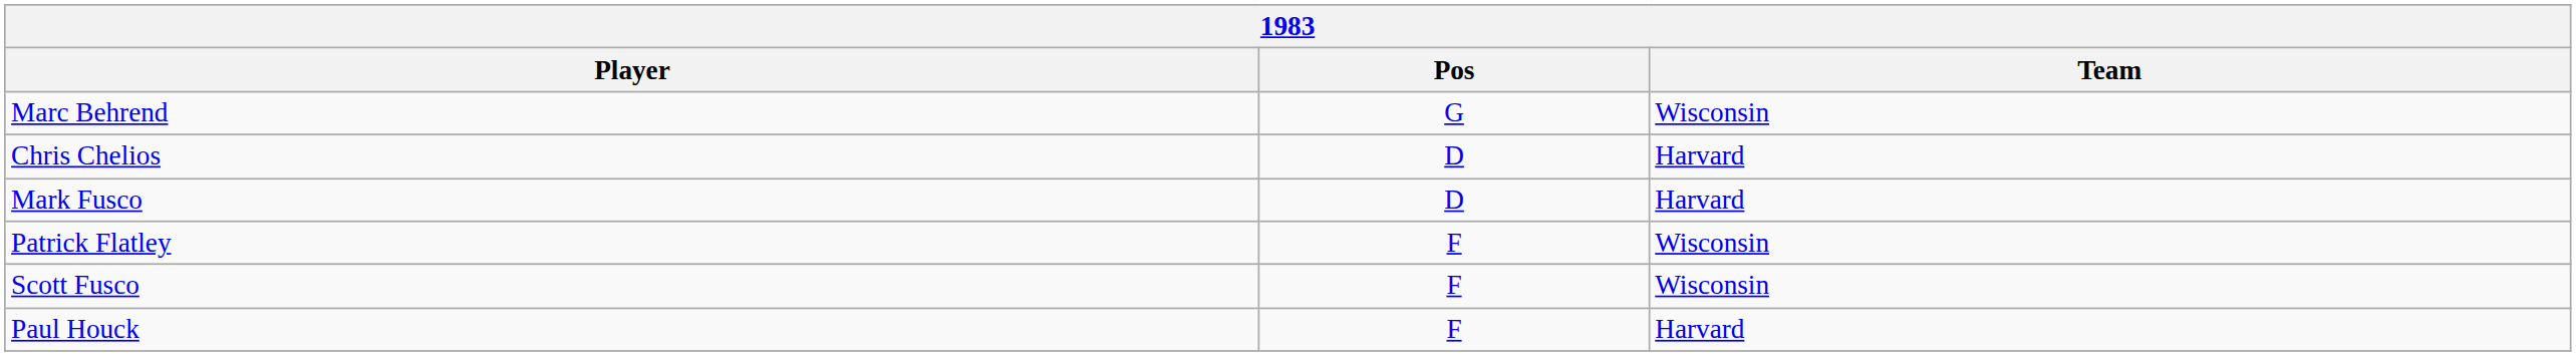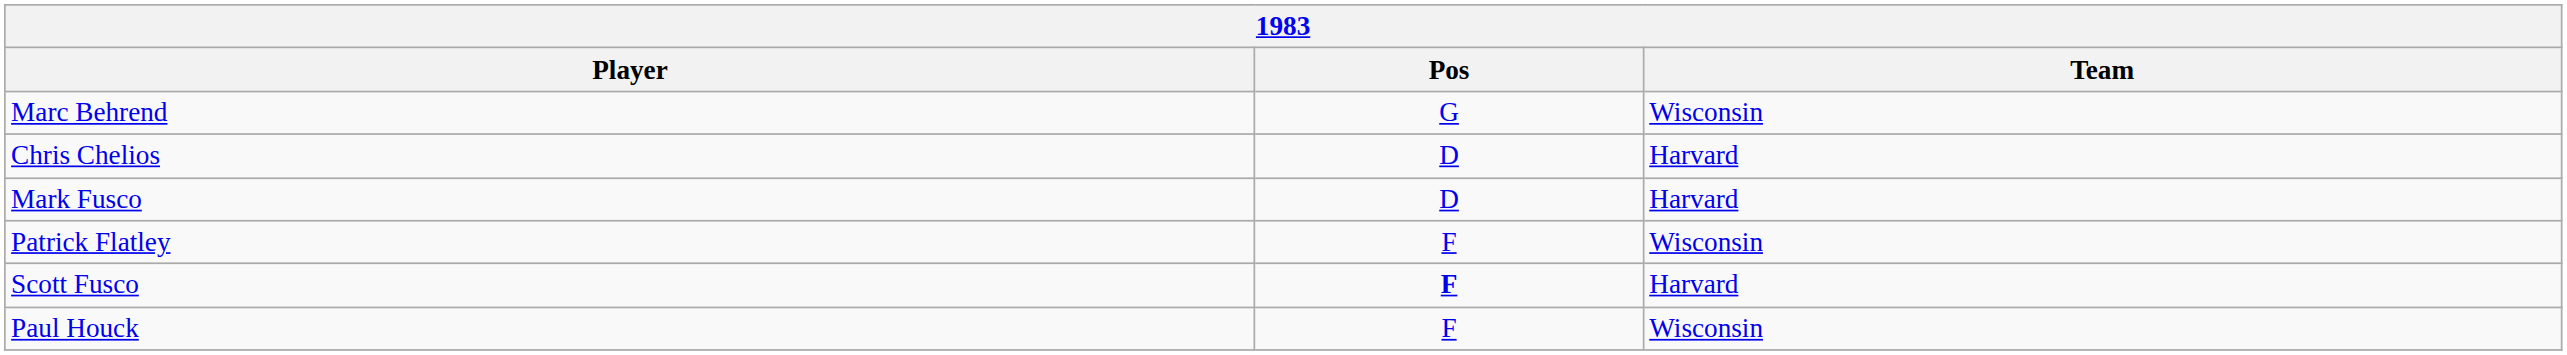Scott Fusco | Pos: normal -> bold
Scott Fusco | Team: Wisconsin -> Harvard
Paul Houck | Team: Harvard -> Wisconsin
